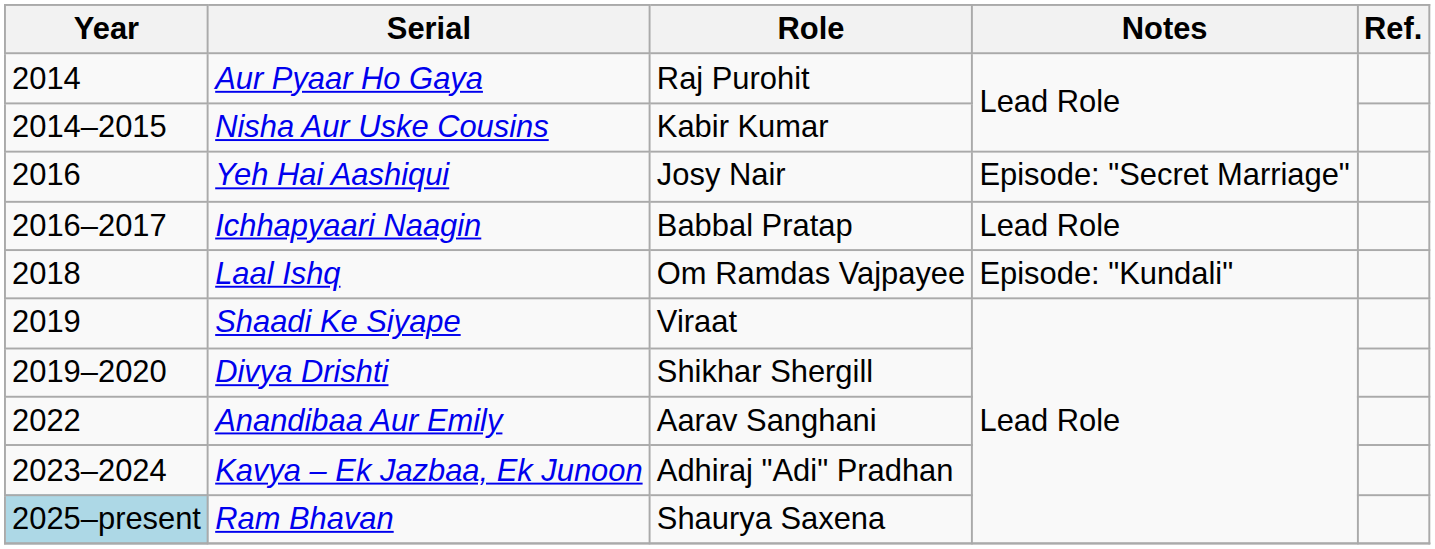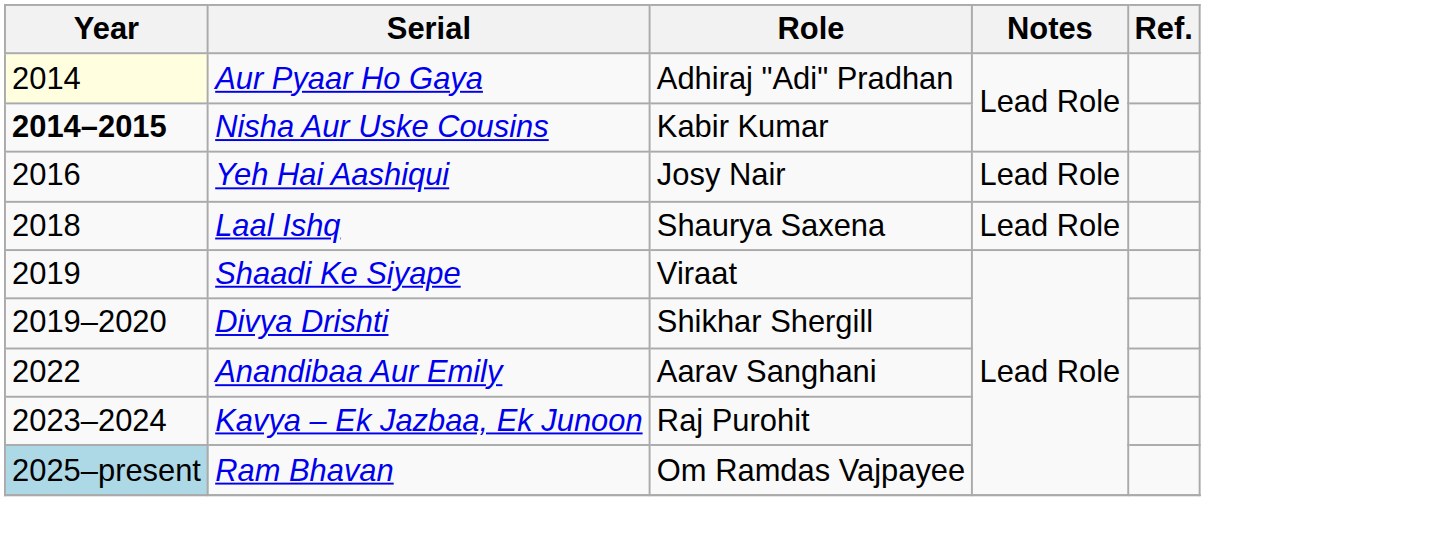Aur Pyaar Ho Gaya | Year: no background -> lightyellow background
Aur Pyaar Ho Gaya | Role: Raj Purohit -> Adhiraj "Adi" Pradhan
Nisha Aur Uske Cousins | Year: normal -> bold
Yeh Hai Aashiqui | Notes: Episode: "Secret Marriage" -> Lead Role
- row: 2016–2017 | Ichhapyaari Naagin | Babbal Pratap | Lead Role
Laal Ishq | Role: Om Ramdas Vajpayee -> Shaurya Saxena
Laal Ishq | Notes: Episode: "Kundali" -> Lead Role
Kavya – Ek Jazbaa, Ek Junoon | Role: Adhiraj "Adi" Pradhan -> Raj Purohit
Ram Bhavan | Role: Shaurya Saxena -> Om Ramdas Vajpayee
